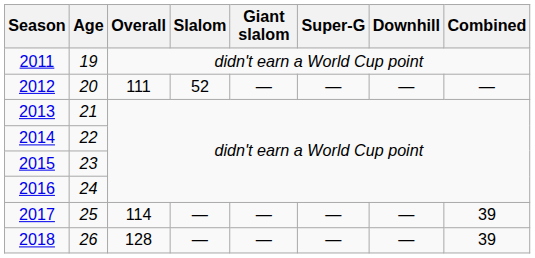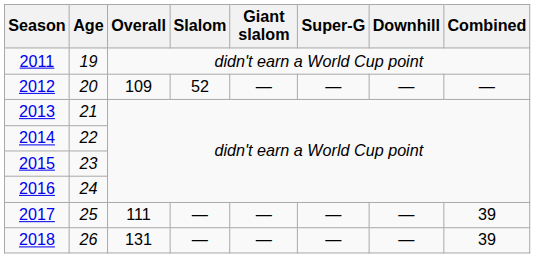2012 | Overall: 111 -> 109
2017 | Overall: 114 -> 111
2018 | Overall: 128 -> 131
